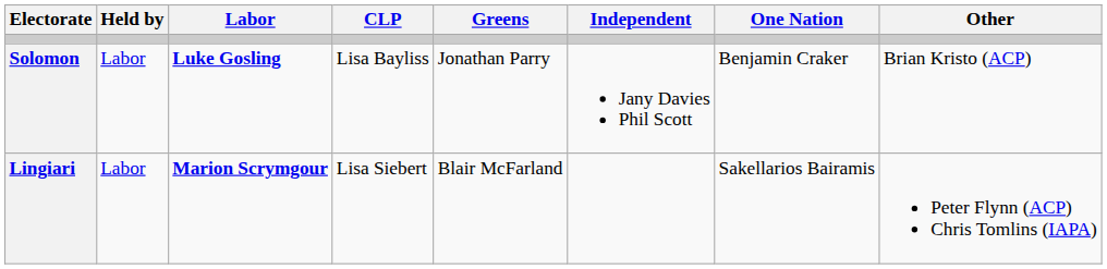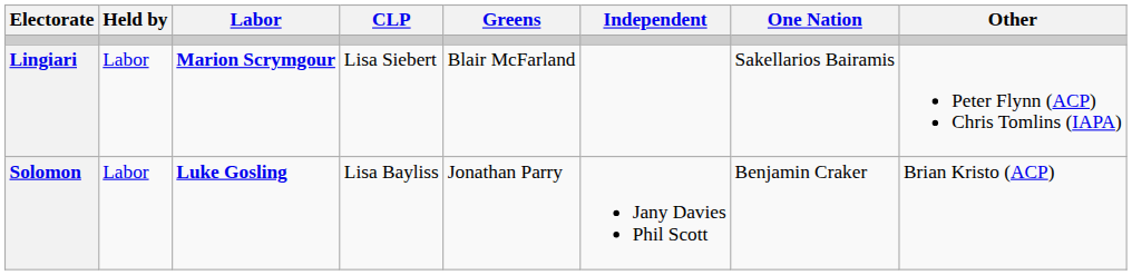rows swapped: Lingiari <-> Solomon
